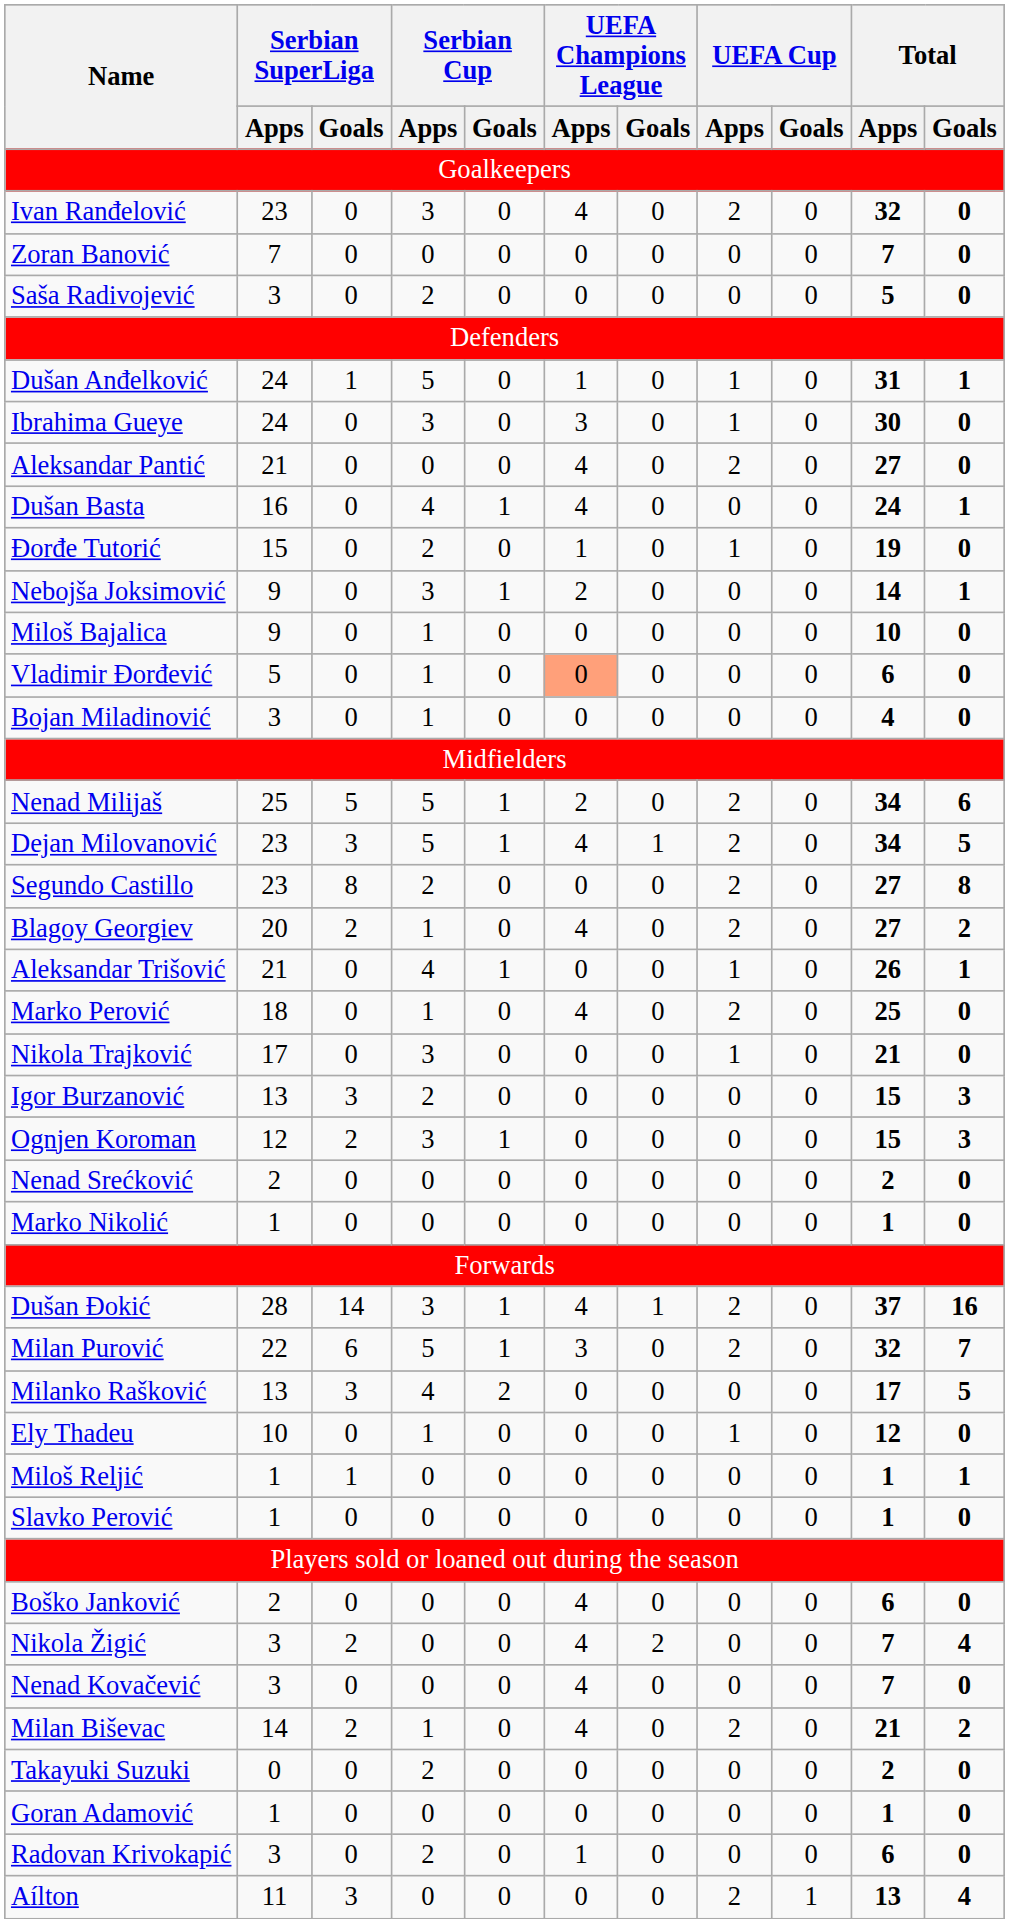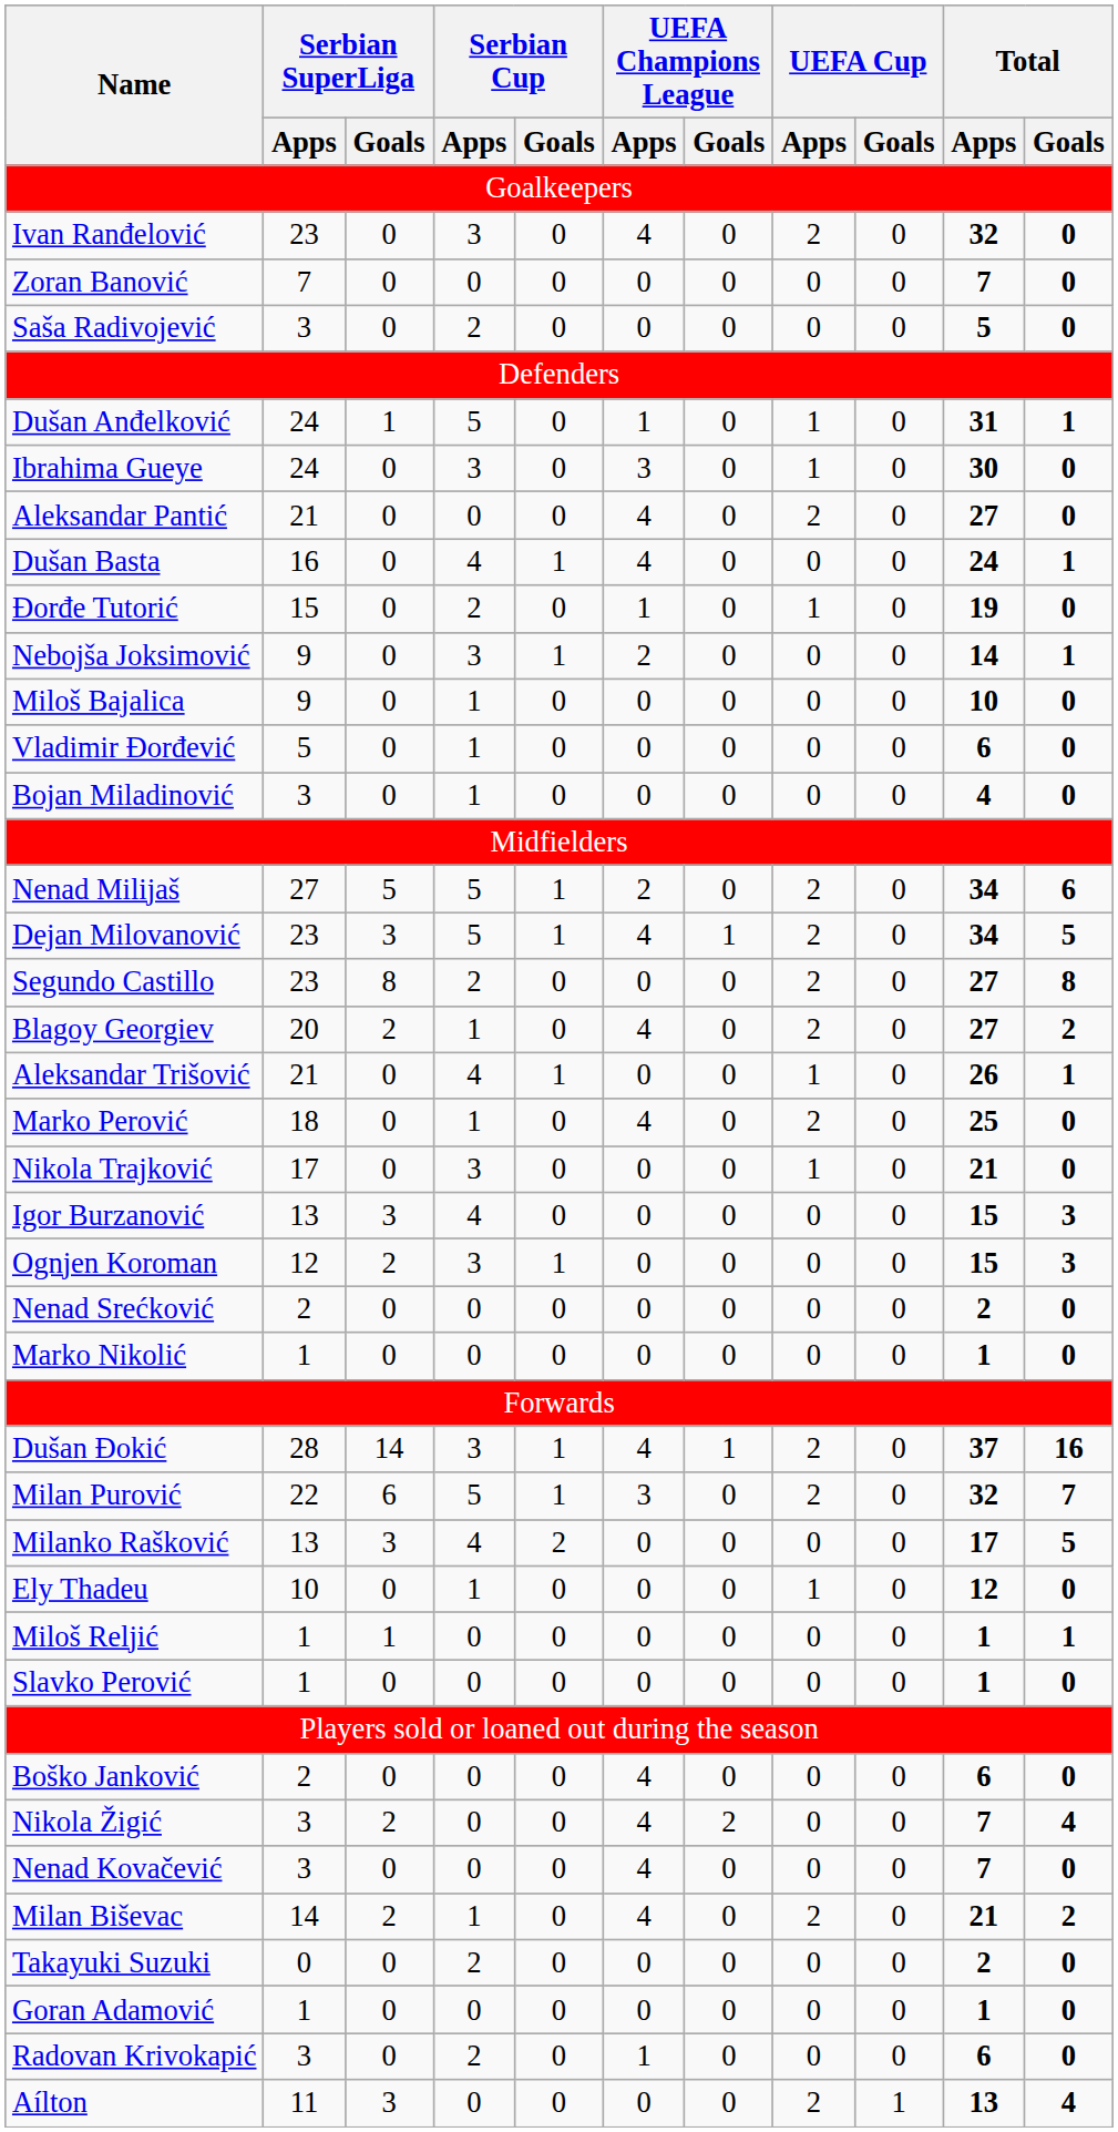Vladimir Đorđević | UEFA Champions League / Apps: lightsalmon background -> no background
Nenad Milijaš | Serbian SuperLiga / Apps: 25 -> 27
Igor Burzanović | Serbian Cup / Apps: 2 -> 4
